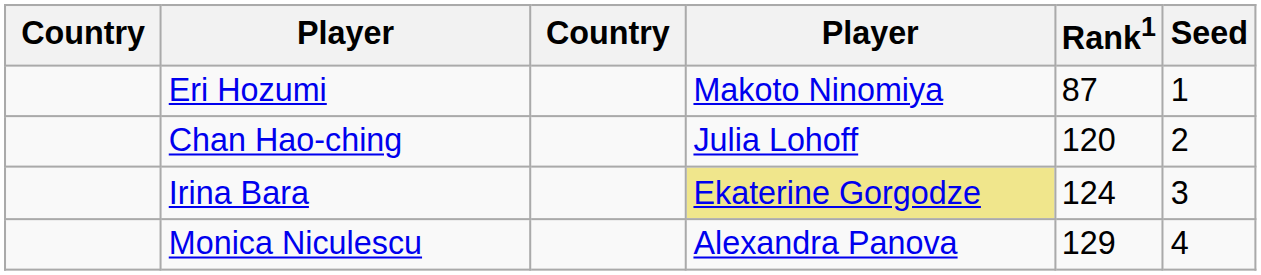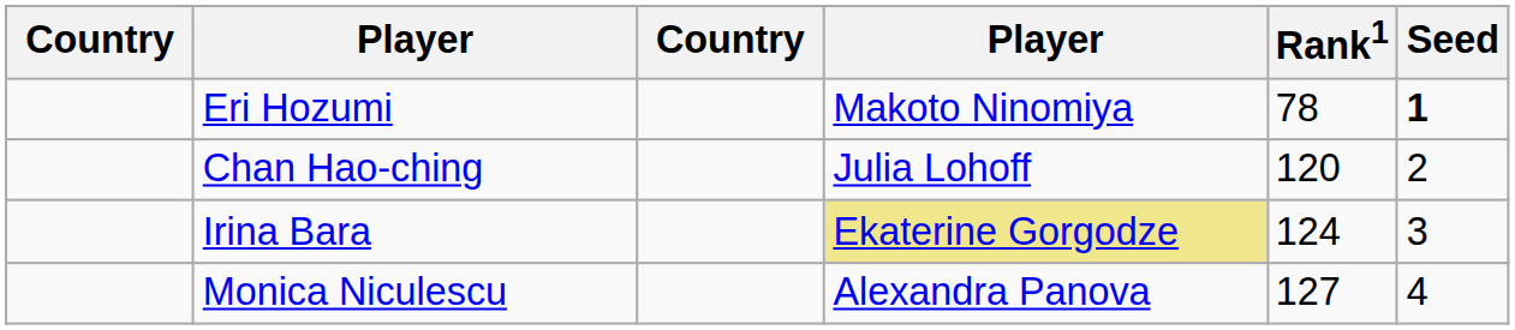Eri Hozumi | Rank1: 87 -> 78
Eri Hozumi | Seed: normal -> bold
Monica Niculescu | Rank1: 129 -> 127
